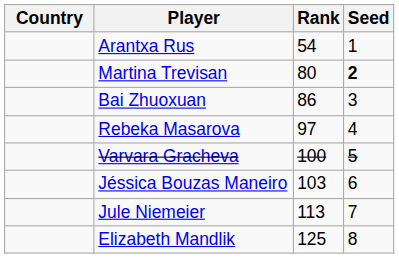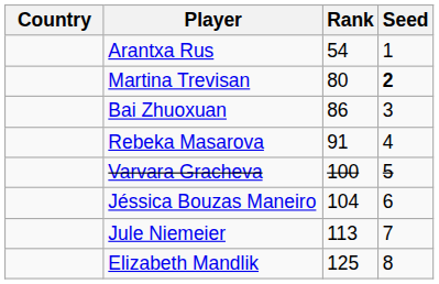Rebeka Masarova | Rank: 97 -> 91
Jéssica Bouzas Maneiro | Rank: 103 -> 104
